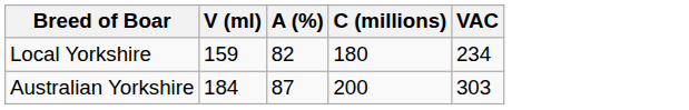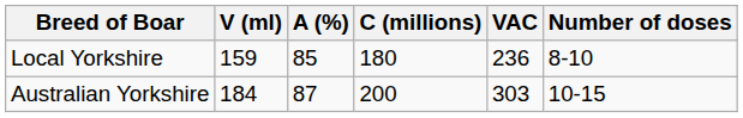+ column: Number of doses | 8-10 | 10-15
Local Yorkshire | A (%): 82 -> 85
Local Yorkshire | VAC: 234 -> 236
